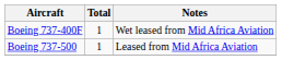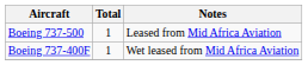rows swapped: Boeing 737-500 <-> Boeing 737-400F
